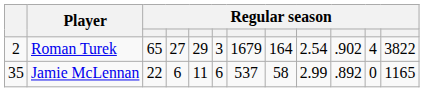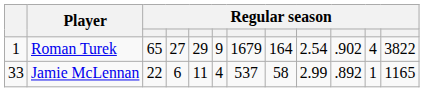Roman Turek | column 1: 2 -> 1
Roman Turek | column 6: 3 -> 9
Jamie McLennan | column 1: 35 -> 33
Jamie McLennan | column 6: 6 -> 4
Jamie McLennan | column 11: 0 -> 1
